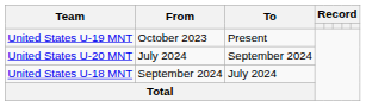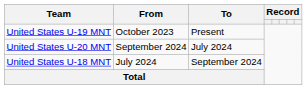United States U-20 MNT | From: July 2024 -> September 2024
United States U-20 MNT | To: September 2024 -> July 2024
United States U-18 MNT | From: September 2024 -> July 2024
United States U-18 MNT | To: July 2024 -> September 2024
